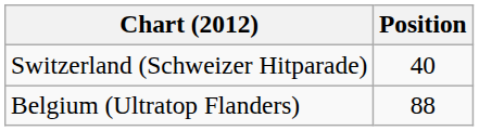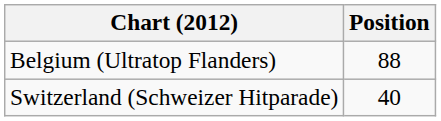rows swapped: Belgium (Ultratop Flanders) <-> Switzerland (Schweizer Hitparade)
